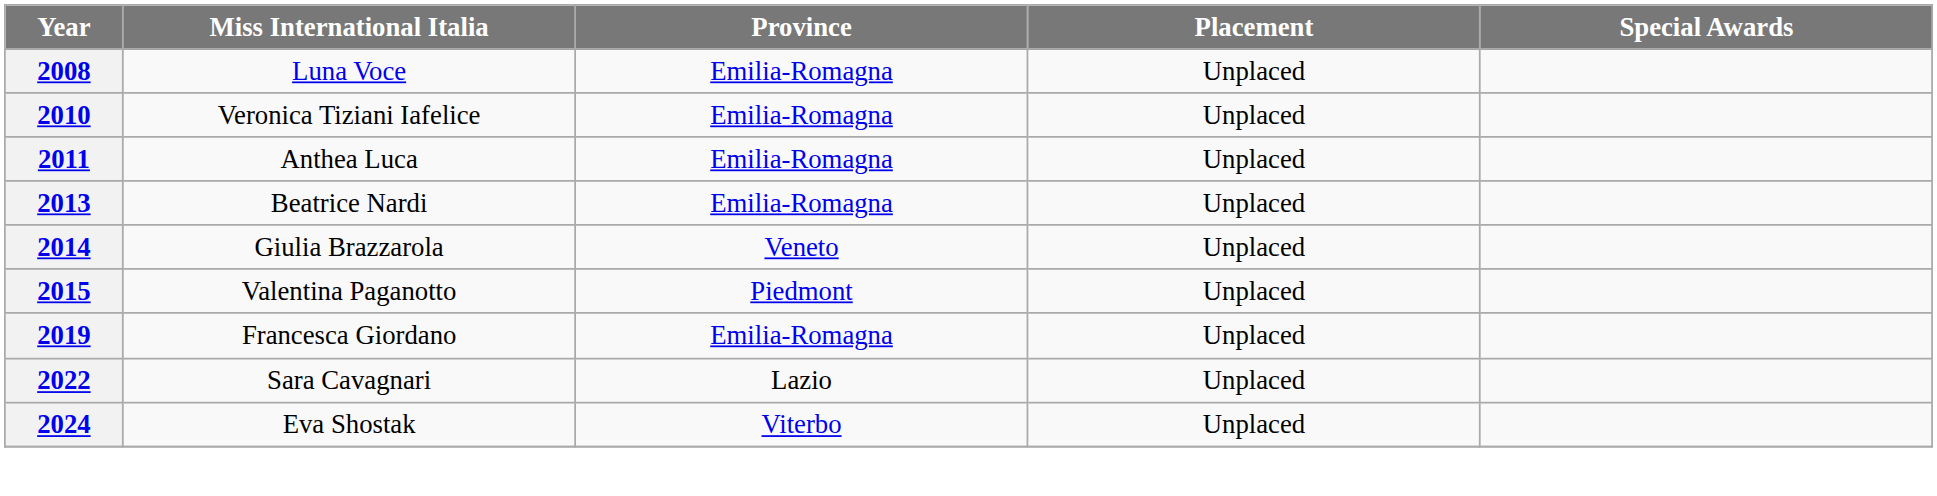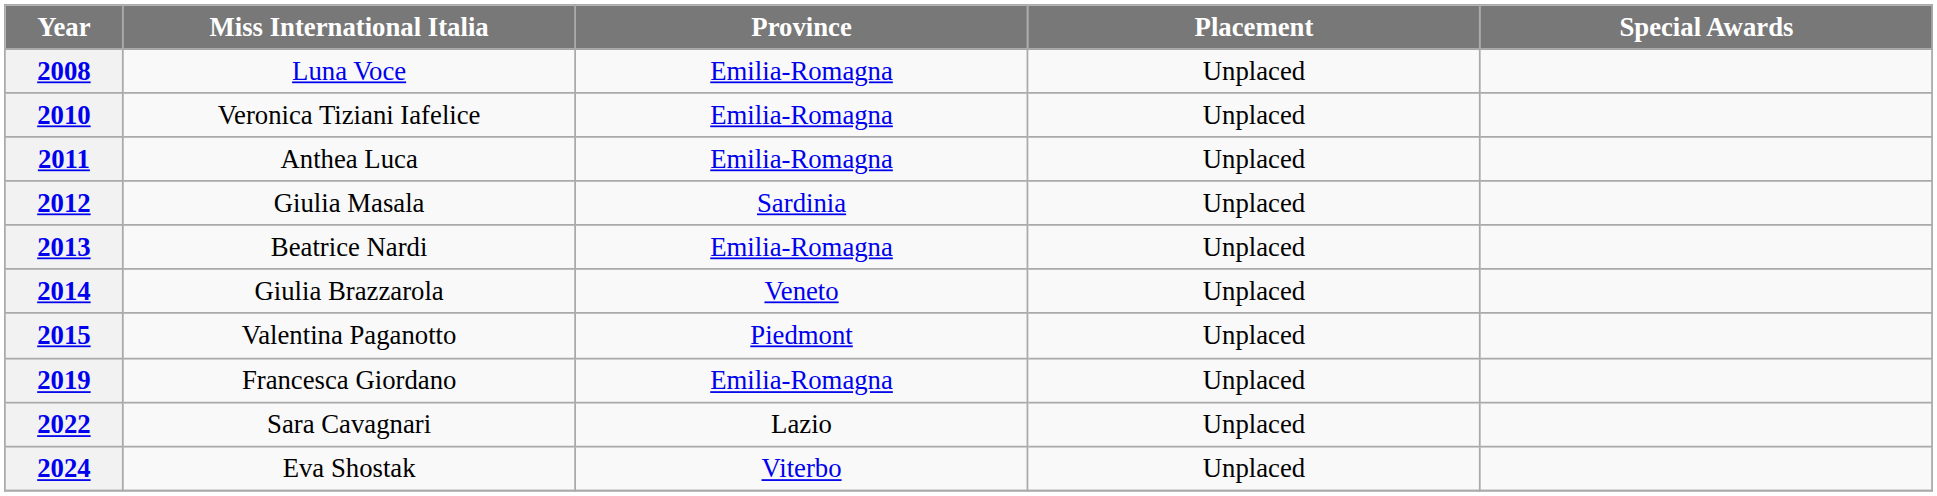+ row: 2012 | Giulia Masala | Sardinia | Unplaced
